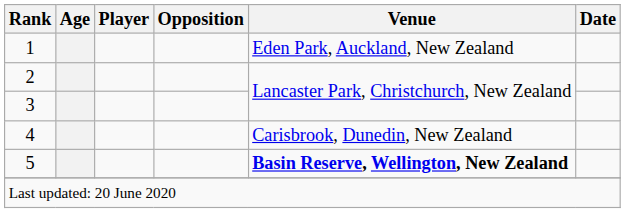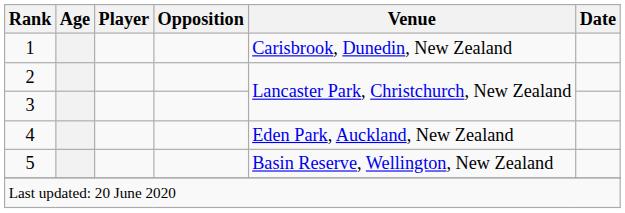1 | Venue: Eden Park, Auckland, New Zealand -> Carisbrook, Dunedin, New Zealand
4 | Venue: Carisbrook, Dunedin, New Zealand -> Eden Park, Auckland, New Zealand
5 | Venue: bold -> normal
